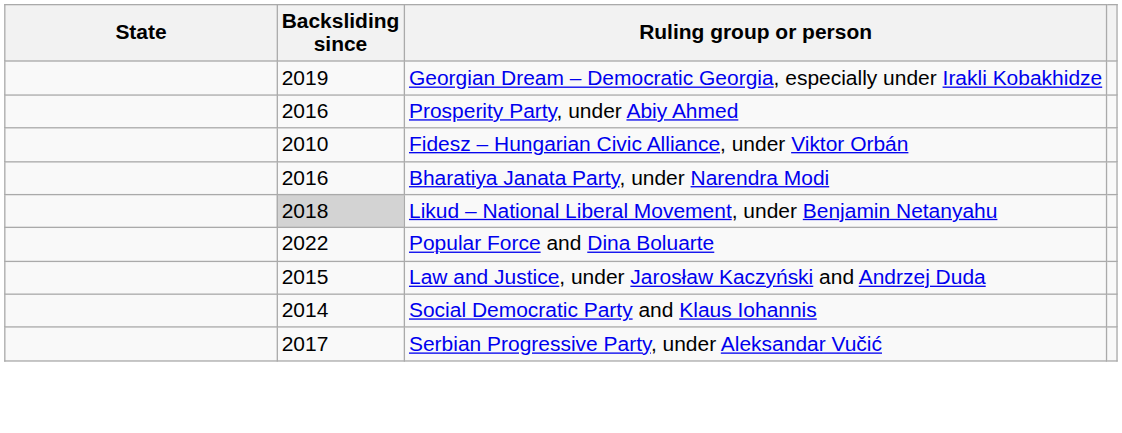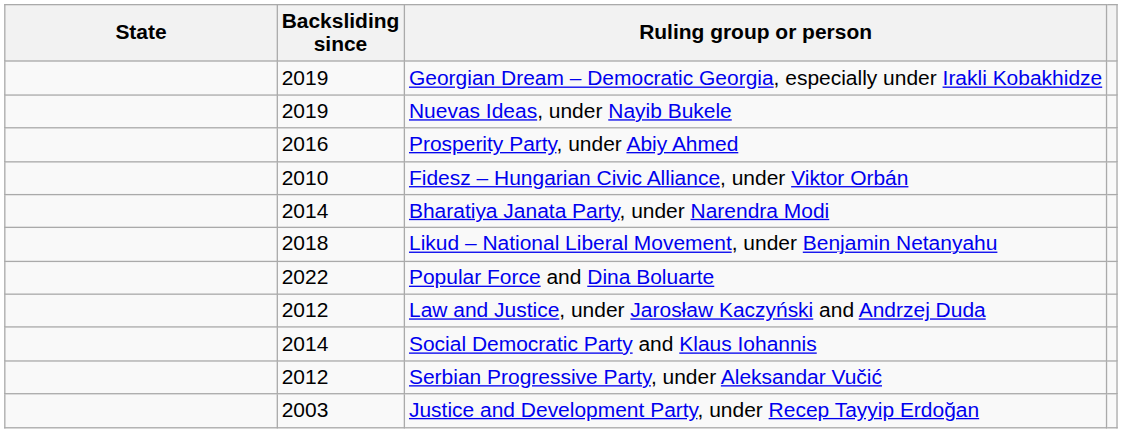+ row: 2019 | Nuevas Ideas, under Nayib Bukele
Bharatiya Janata Party, under Narendra Modi | Backsliding since: 2016 -> 2014
Likud – National Liberal Movement, under Benjamin Netanyahu | Backsliding since: lightgrey background -> no background
Law and Justice, under Jarosław Kaczyński and Andrzej Duda | Backsliding since: 2015 -> 2012
Serbian Progressive Party, under Aleksandar Vučić | Backsliding since: 2017 -> 2012
+ row: 2003 | Justice and Development Party, under Recep Tayyip Erdoğan
